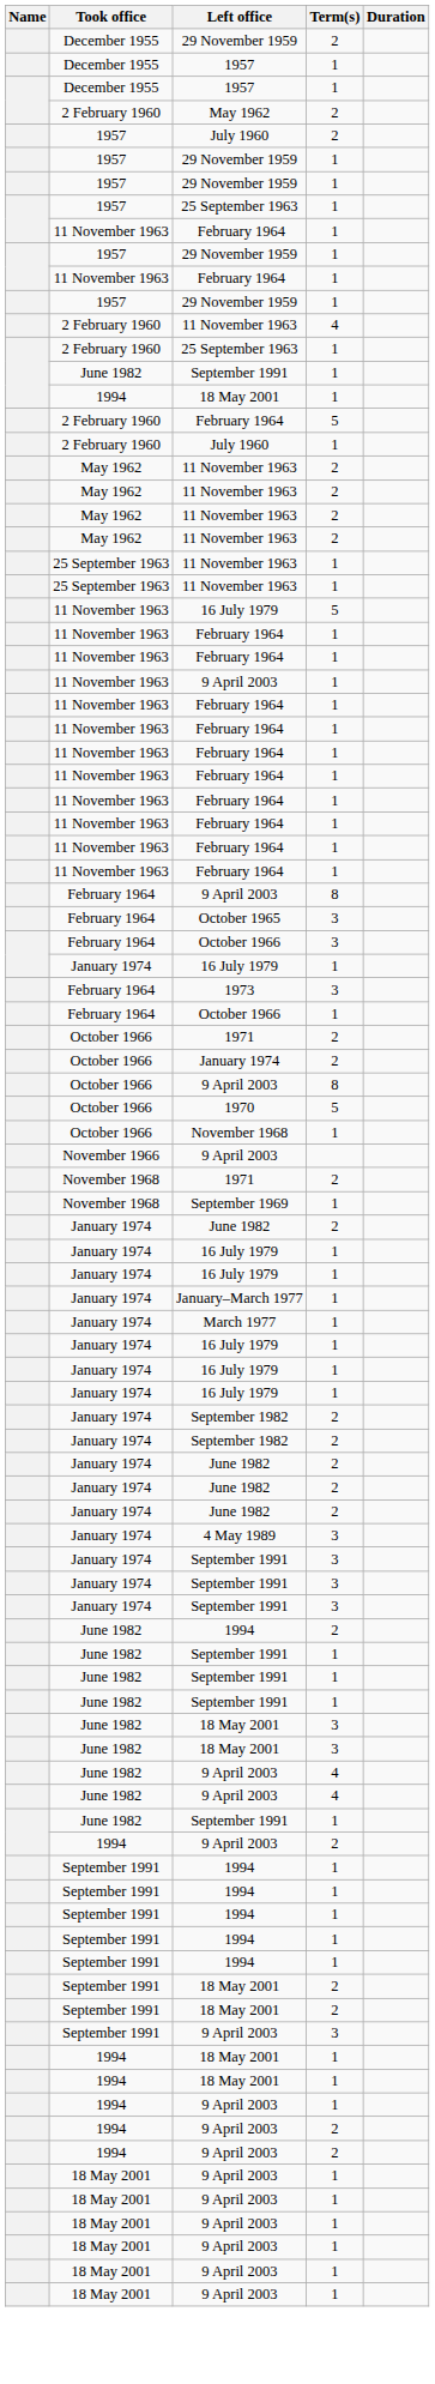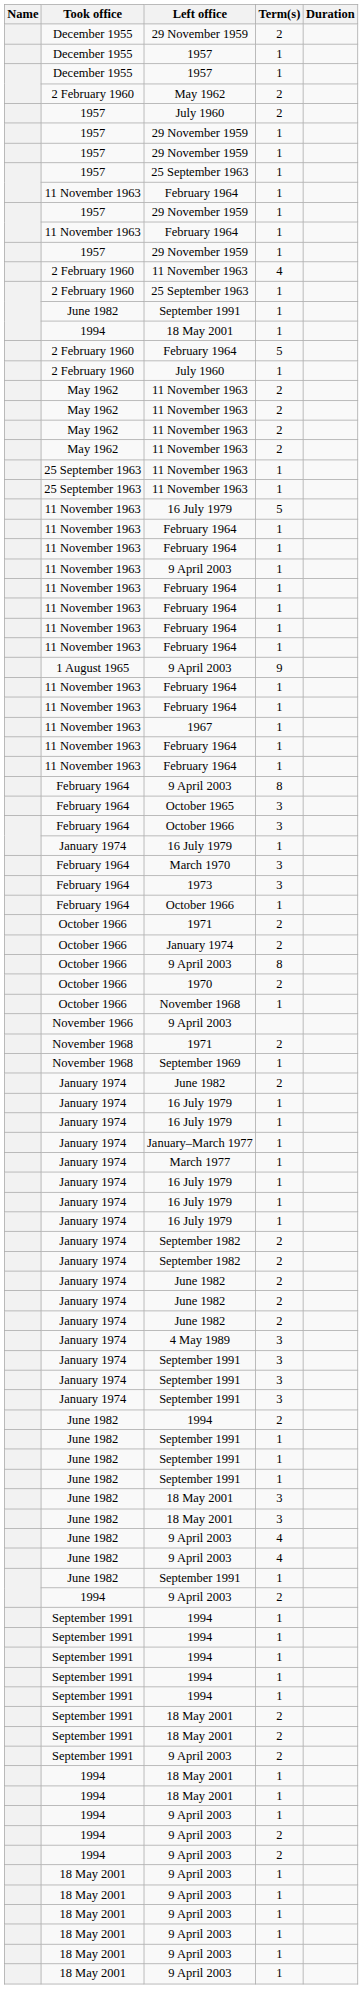+ row: 1 August 1965 | 9 April 2003 | 9
+ row: 11 November 1963 | 1967 | 1
+ row: February 1964 | March 1970 | 3
1970 | Term(s): 5 -> 2
September 1991 / 9 April 2003 | Term(s): 3 -> 2
